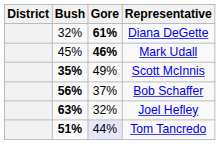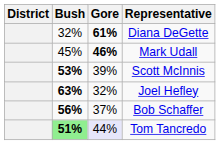Scott McInnis | Bush: 35% -> 53%
Scott McInnis | Gore: 49% -> 39%
rows swapped: Bob Schaffer <-> Joel Hefley
Tom Tancredo | Bush: no background -> lightgreen background
